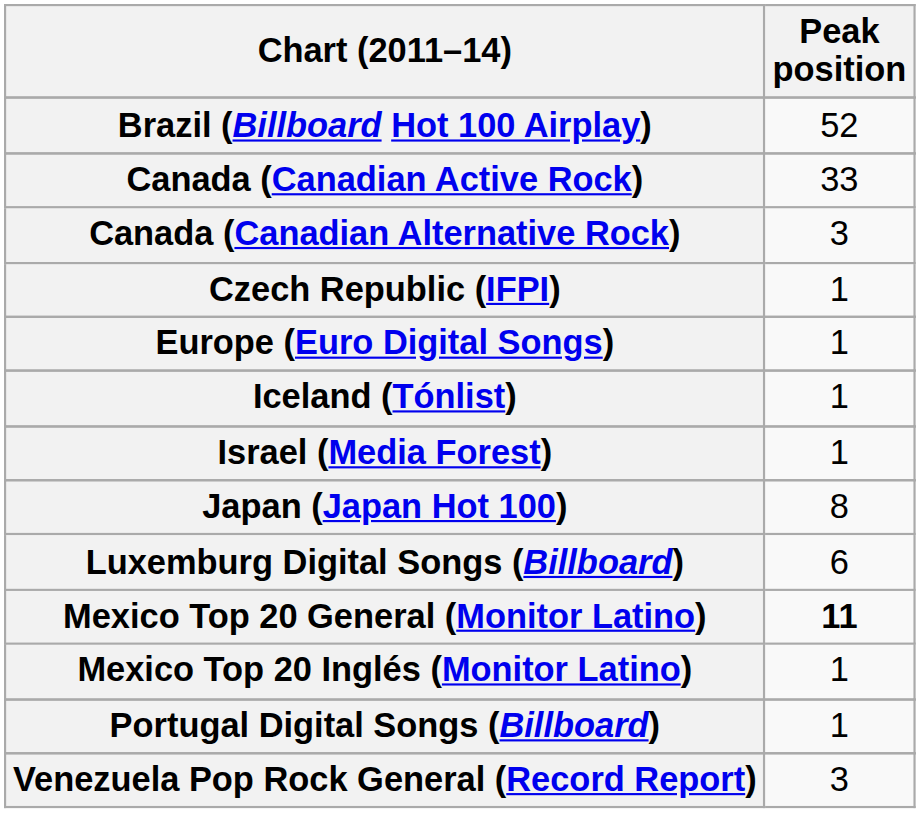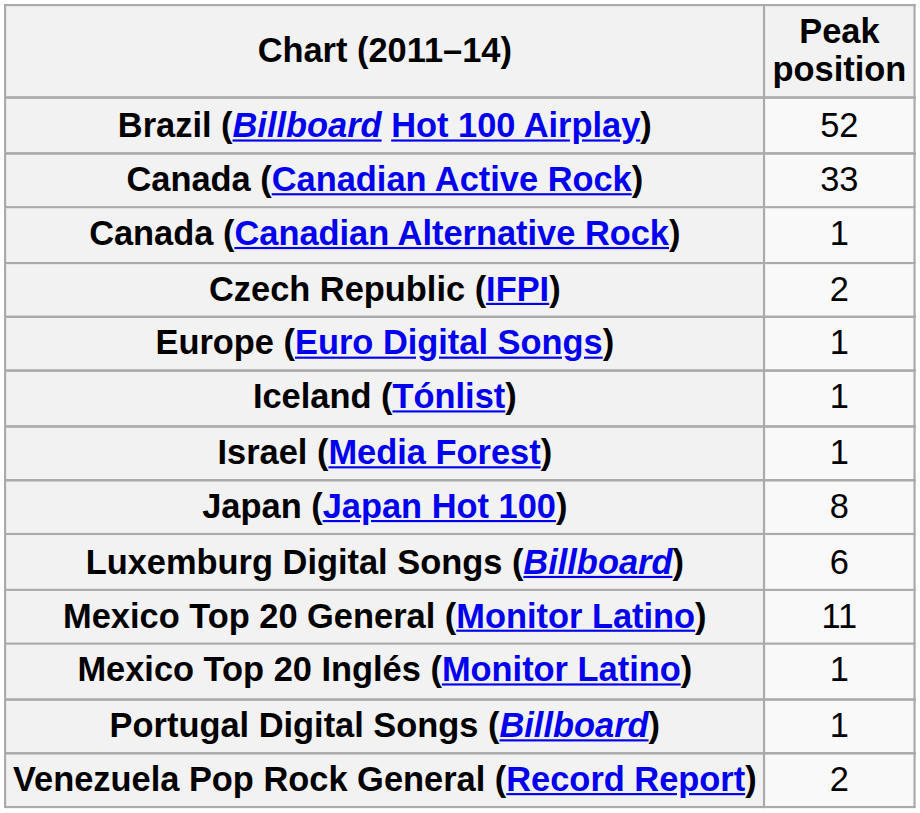Canada (Canadian Alternative Rock) | Peak position: 3 -> 1
Czech Republic (IFPI) | Peak position: 1 -> 2
Mexico Top 20 General (Monitor Latino) | Peak position: bold -> normal
Venezuela Pop Rock General (Record Report) | Peak position: 3 -> 2
